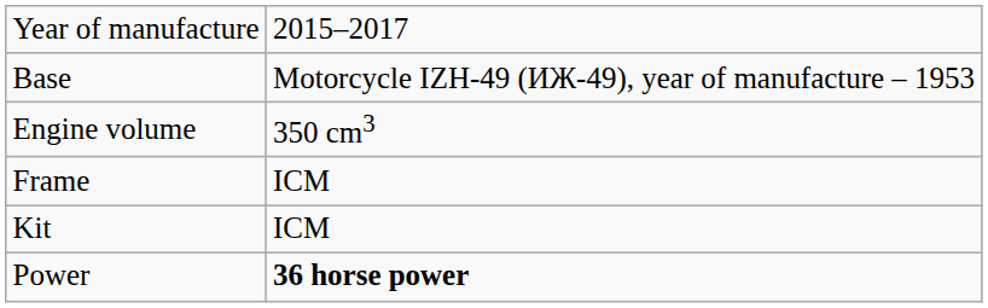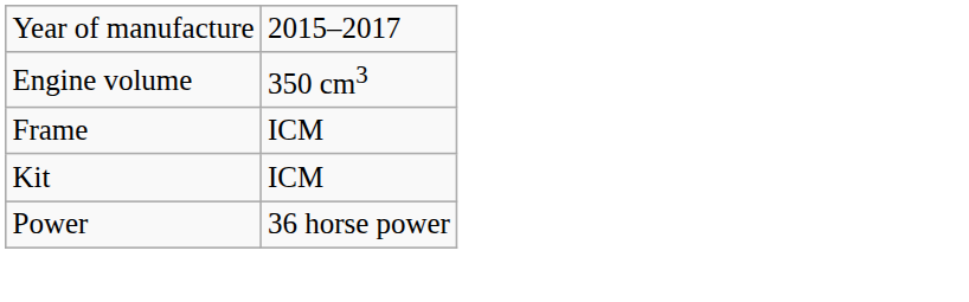- row: Base | Motorcycle IZH-49 (ИЖ-49), year of manufacture – 1953
Power | column 2: bold -> normal
